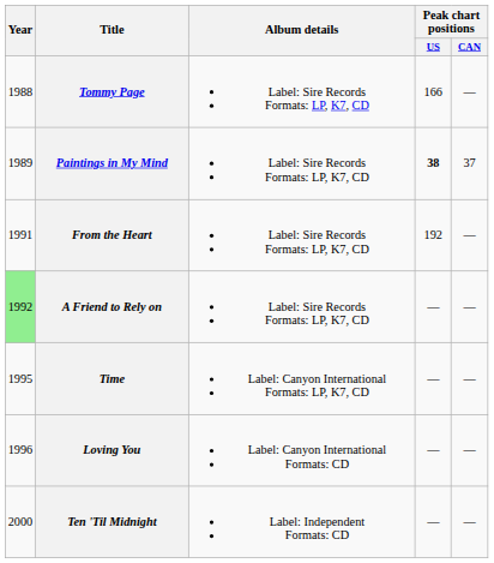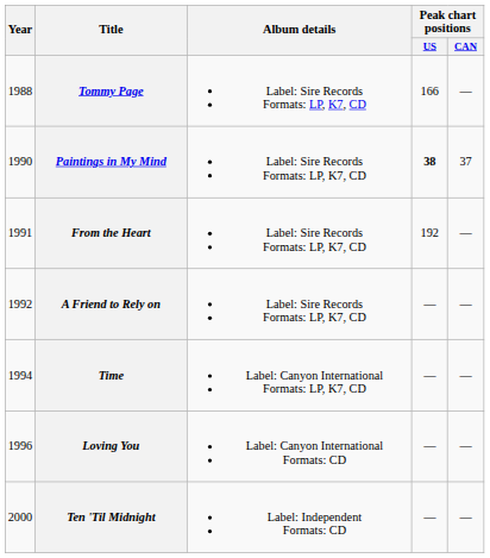Paintings in My Mind | Year: 1989 -> 1990
A Friend to Rely on | Year: lightgreen background -> no background
Time | Year: 1995 -> 1994
